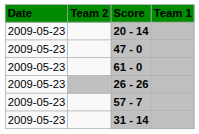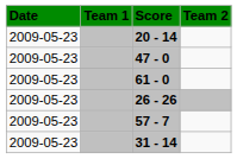columns swapped: Team 1 <-> Team 2
